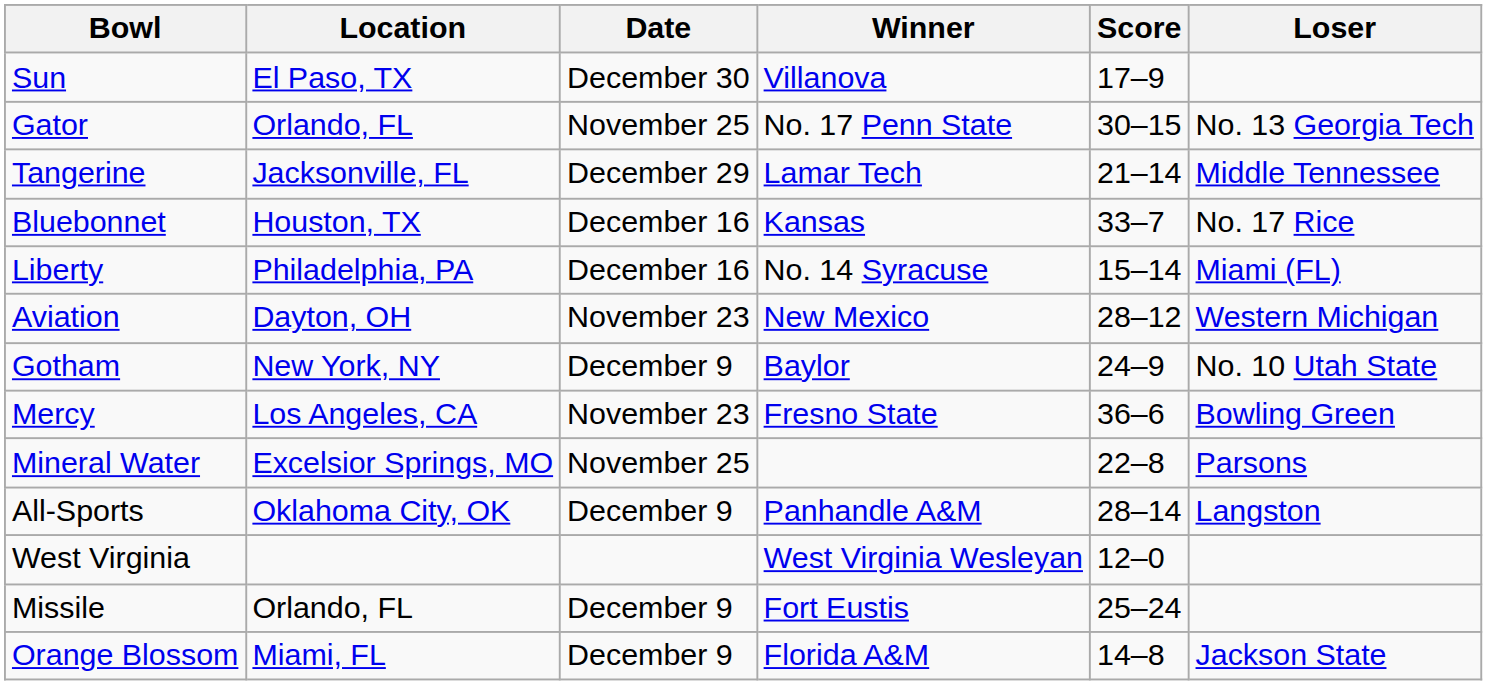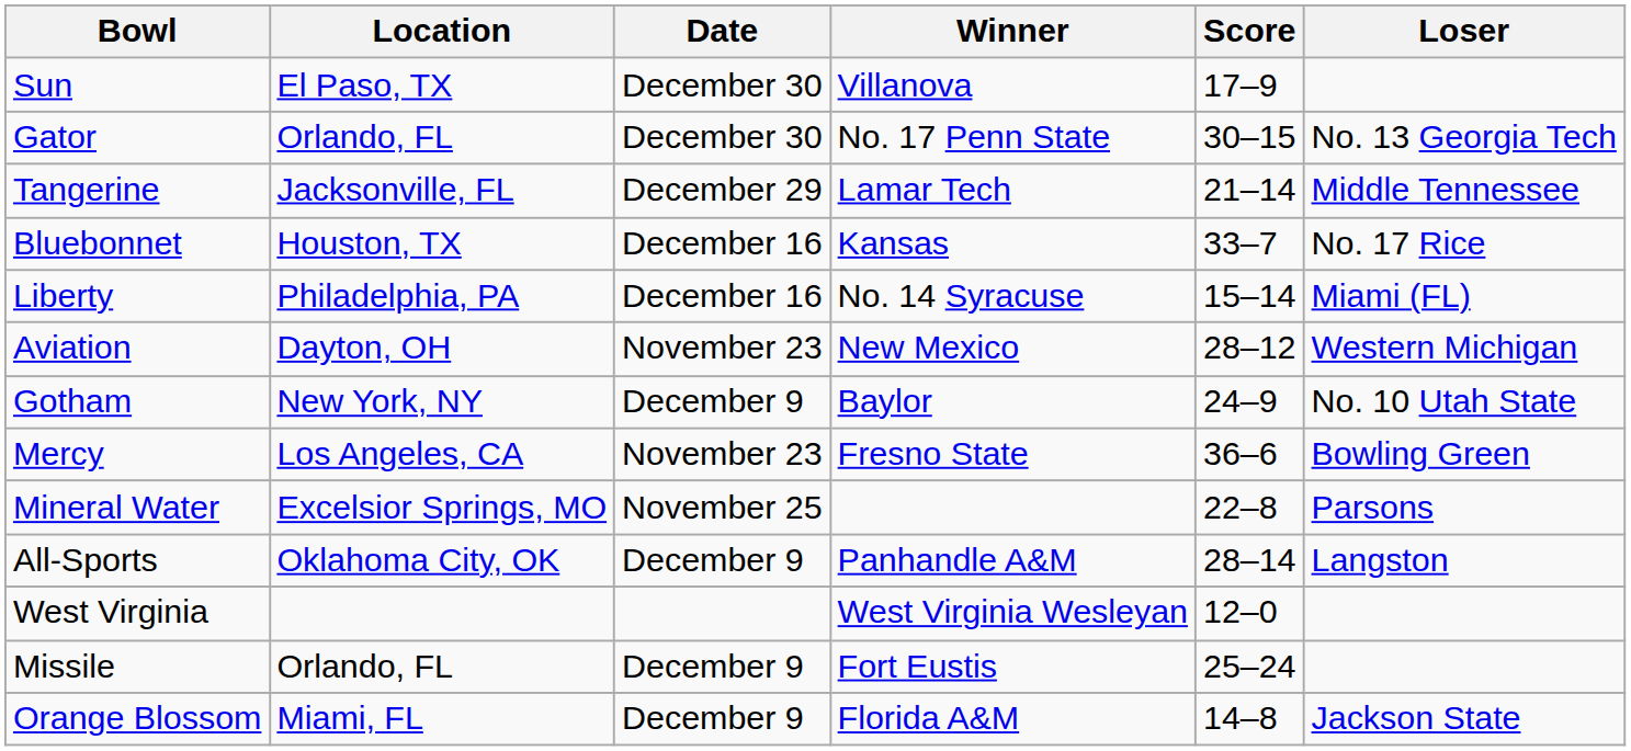Gator | Date: November 25 -> December 30
